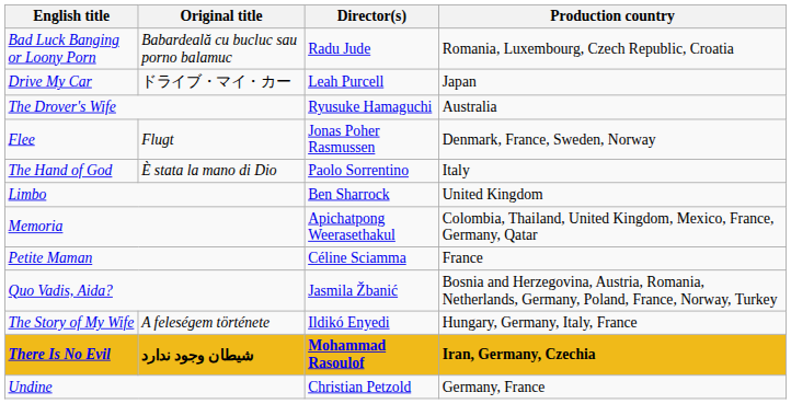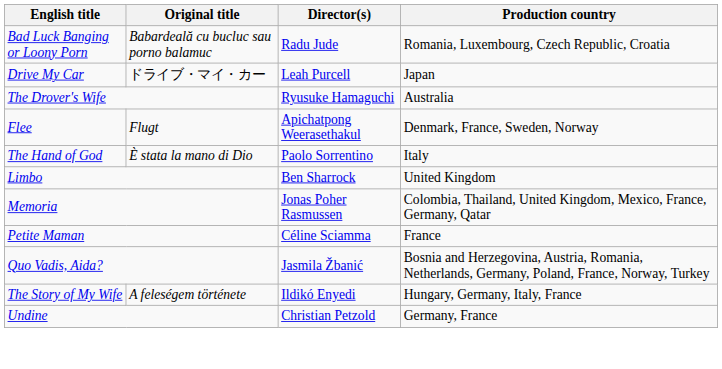Flee | Director(s): Jonas Poher Rasmussen -> Apichatpong Weerasethakul
Memoria | Director(s): Apichatpong Weerasethakul -> Jonas Poher Rasmussen
- row: There Is No Evil | شیطان وجود ندارد | Mohammad Rasoulof | Iran, Germany, Czechia
